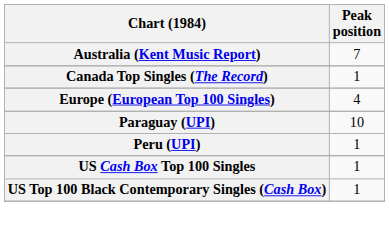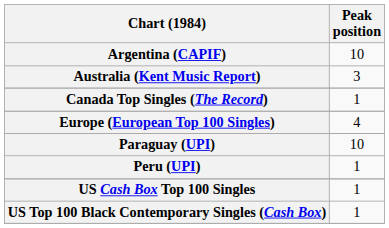+ row: Argentina (CAPIF) | 10
Australia (Kent Music Report) | Peak position: 7 -> 3
